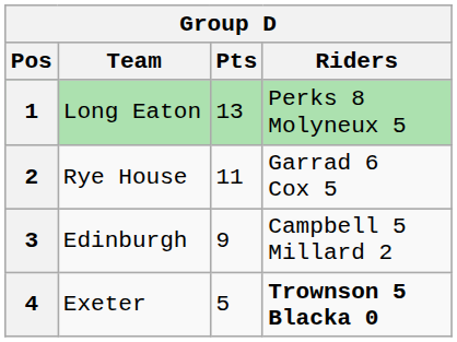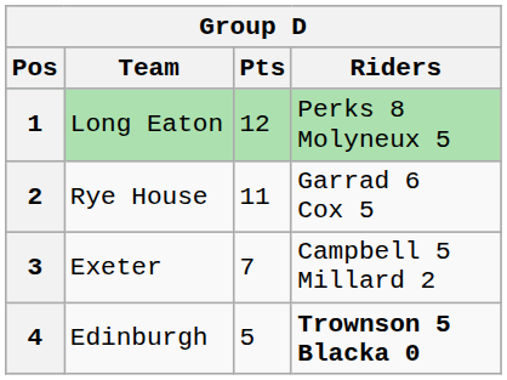1 | Pts: 13 -> 12
3 | Team: Edinburgh -> Exeter
3 | Pts: 9 -> 7
4 | Team: Exeter -> Edinburgh
